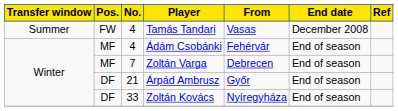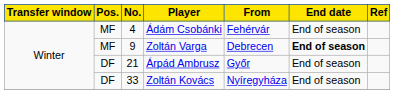- row: Summer | FW | 4 | Tamás Tandari | Vasas | December 2008
Zoltán Varga | No.: 7 -> 9
Zoltán Varga | End date: normal -> bold
